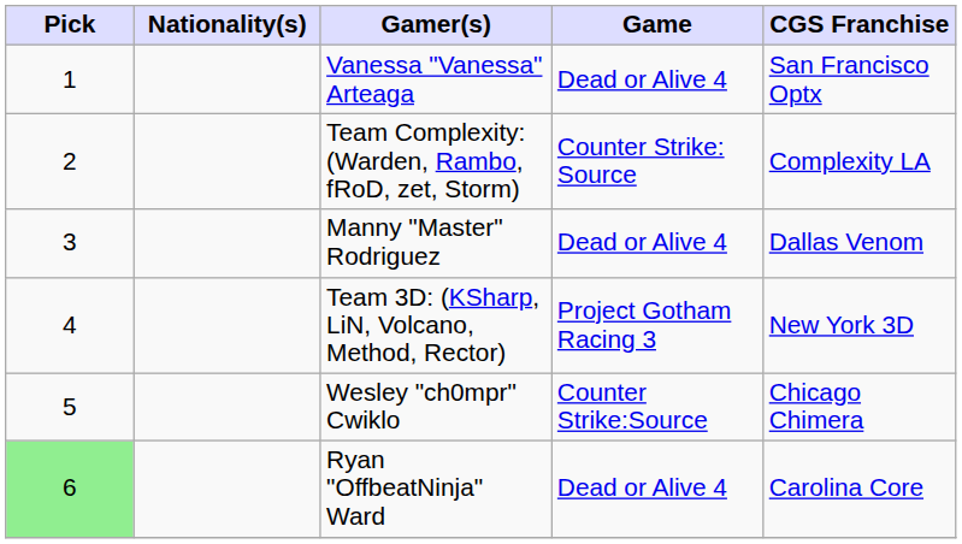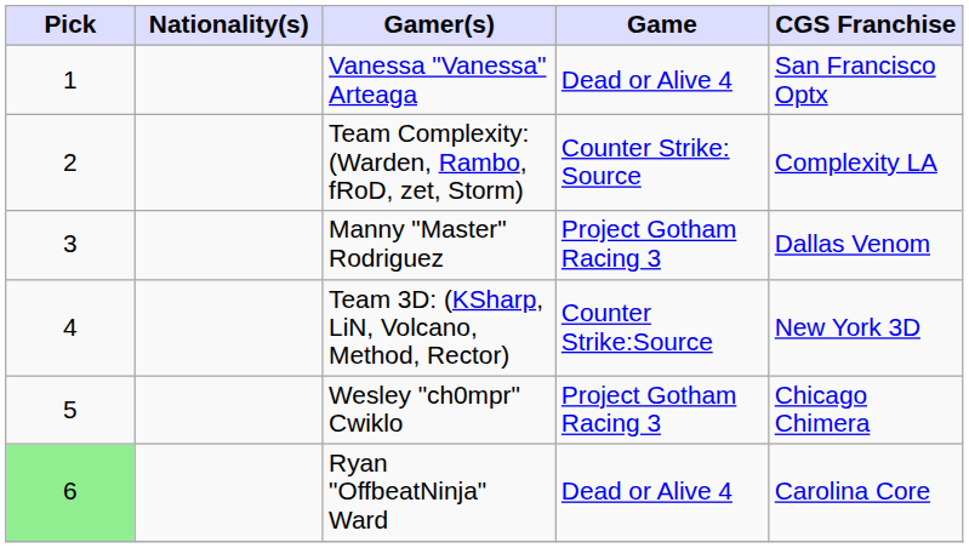Manny "Master" Rodriguez | Game: Dead or Alive 4 -> Project Gotham Racing 3
Team 3D: (KSharp, LiN, Volcano, Method, Rector) | Game: Project Gotham Racing 3 -> Counter Strike:Source
Wesley "ch0mpr" Cwiklo | Game: Counter Strike:Source -> Project Gotham Racing 3
